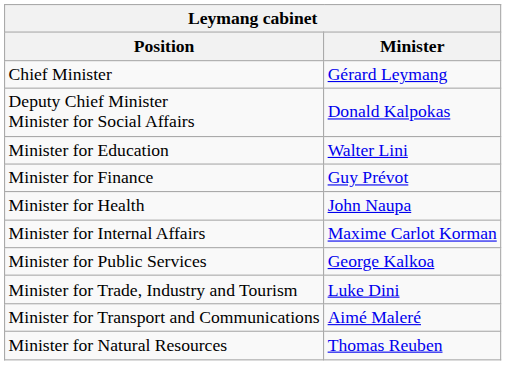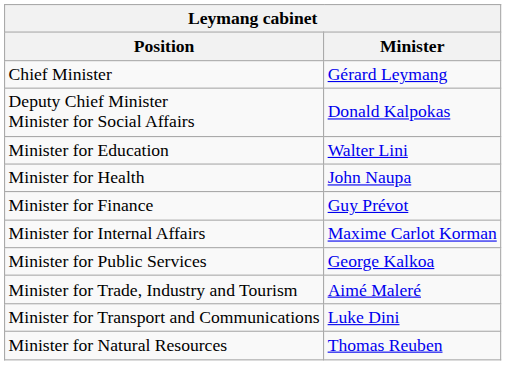rows swapped: Minister for Finance <-> Minister for Health
Minister for Trade, Industry and Tourism | Minister: Luke Dini -> Aimé Maleré
Minister for Transport and Communications | Minister: Aimé Maleré -> Luke Dini
